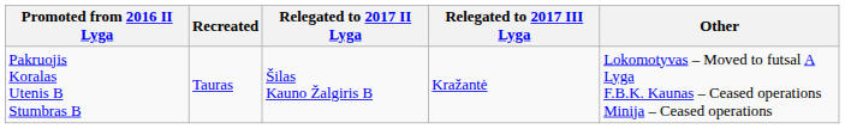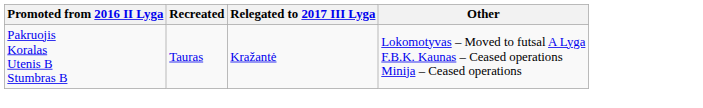- column: Relegated to 2017 II Lyga | Šilas Kauno Žalgiris B
